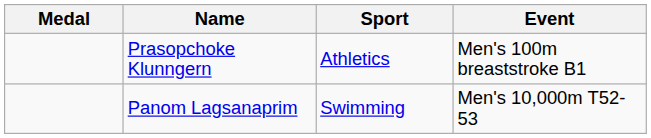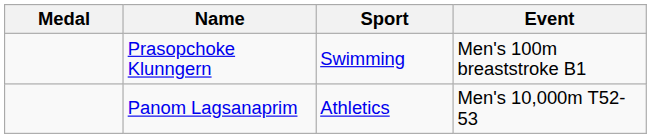Prasopchoke Klunngern | Sport: Athletics -> Swimming
Panom Lagsanaprim | Sport: Swimming -> Athletics
